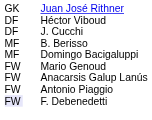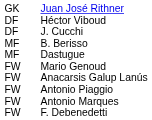- row: MF | Domingo Bacigaluppi
+ row: MF | Dastugue
+ row: FW | Antonio Marques
F. Debenedetti | column 1: lavender background -> no background
